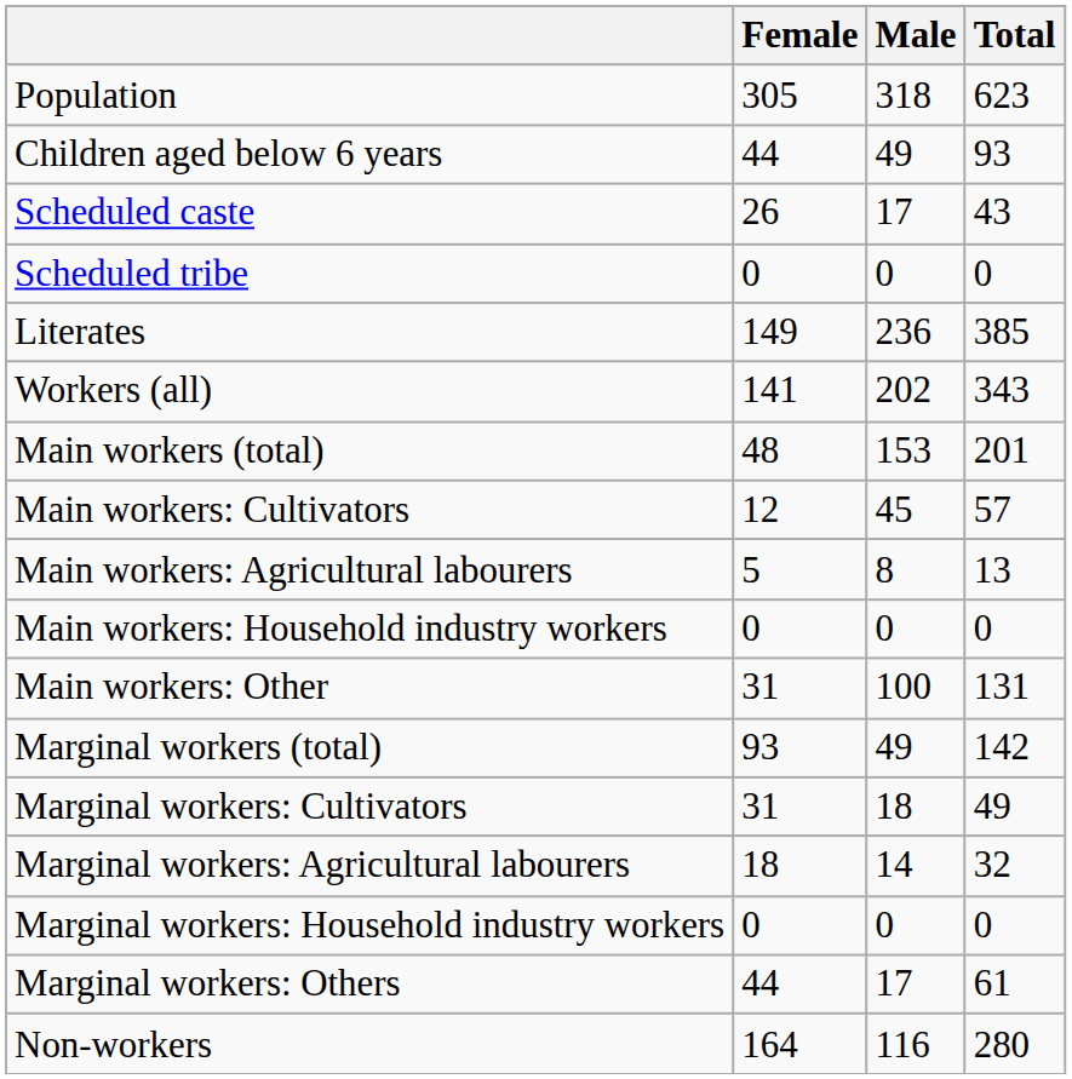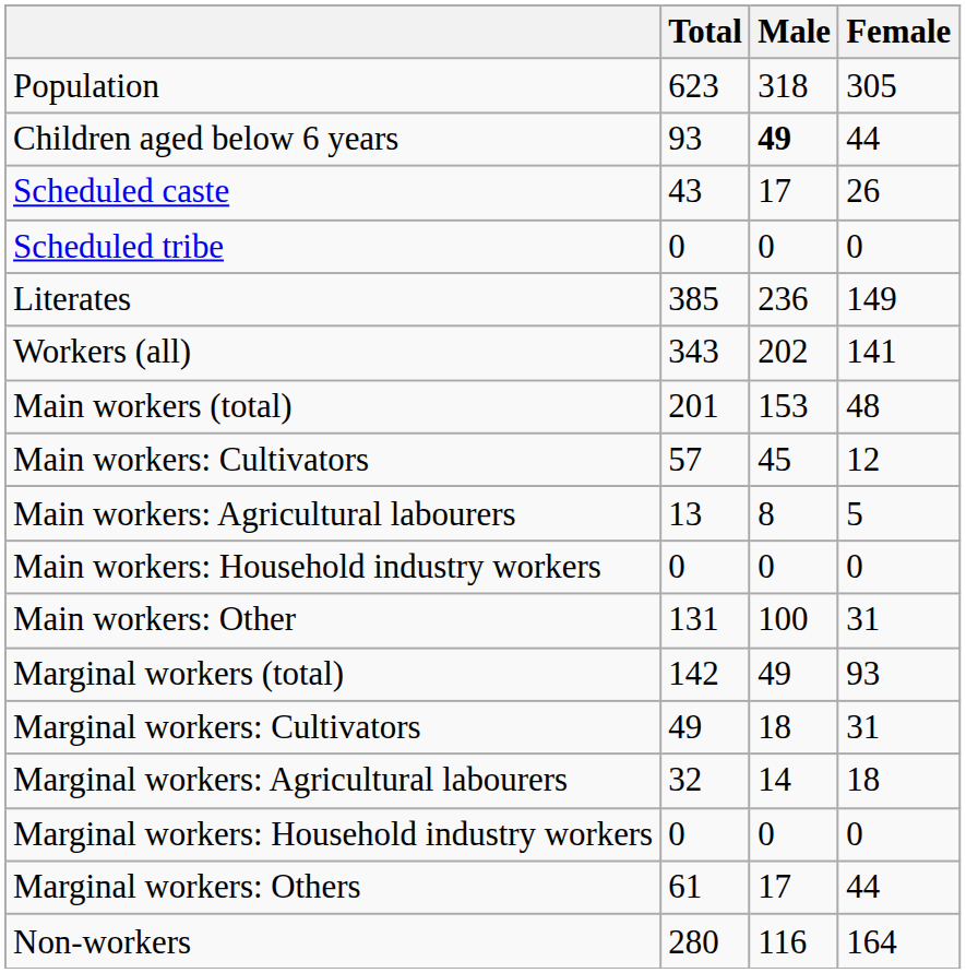columns swapped: Total <-> Female
Children aged below 6 years | Male: normal -> bold
